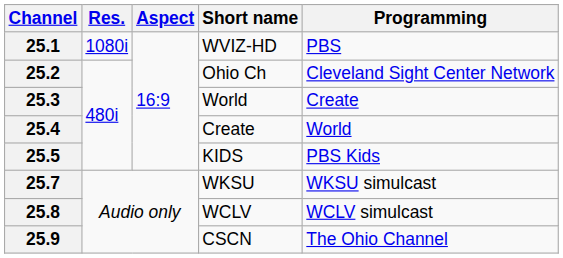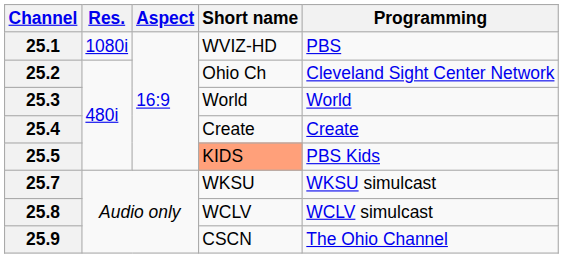25.3 | Programming: Create -> World
25.4 | Programming: World -> Create
25.5 | Short name: no background -> lightsalmon background
